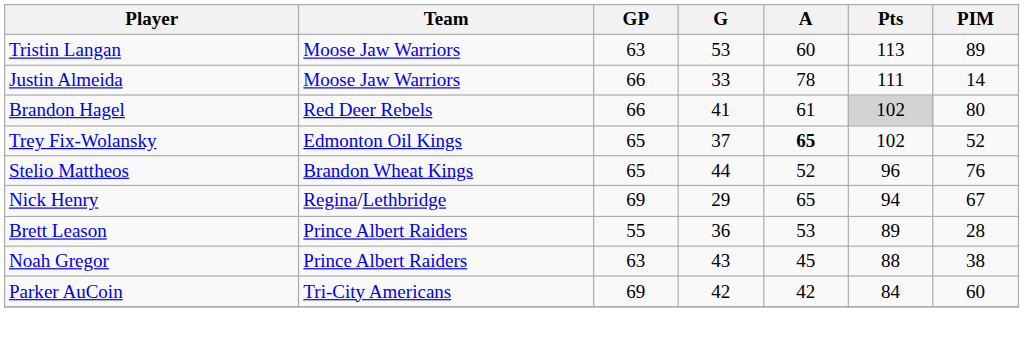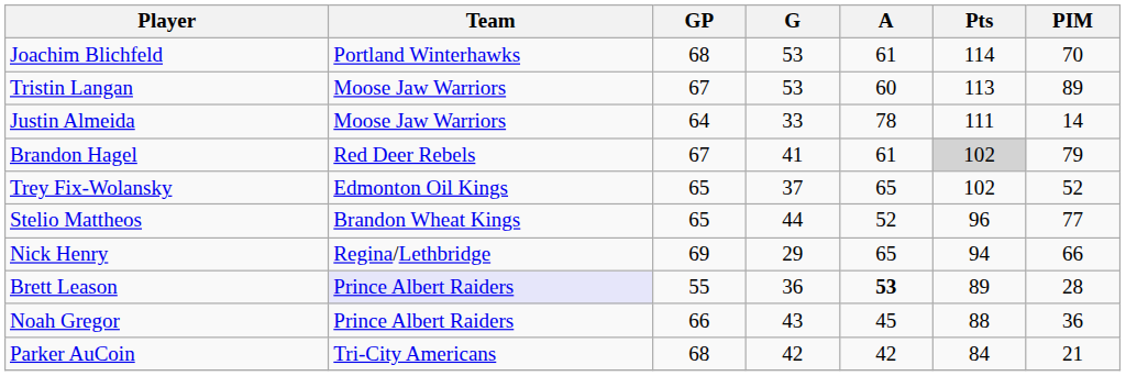+ row: Joachim Blichfeld | Portland Winterhawks | 68 | 53 | 61 | 114 | 70
Tristin Langan | GP: 63 -> 67
Justin Almeida | GP: 66 -> 64
Brandon Hagel | GP: 66 -> 67
Brandon Hagel | PIM: 80 -> 79
Trey Fix-Wolansky | A: bold -> normal
Stelio Mattheos | PIM: 76 -> 77
Nick Henry | PIM: 67 -> 66
Brett Leason | Team: no background -> lavender background
Brett Leason | A: normal -> bold
Noah Gregor | GP: 63 -> 66
Noah Gregor | PIM: 38 -> 36
Parker AuCoin | GP: 69 -> 68
Parker AuCoin | PIM: 60 -> 21
